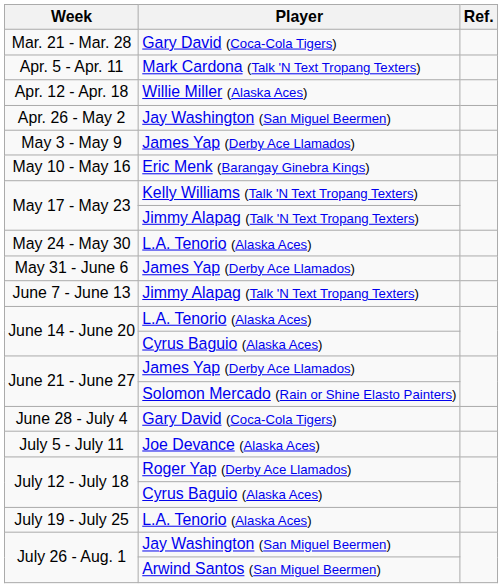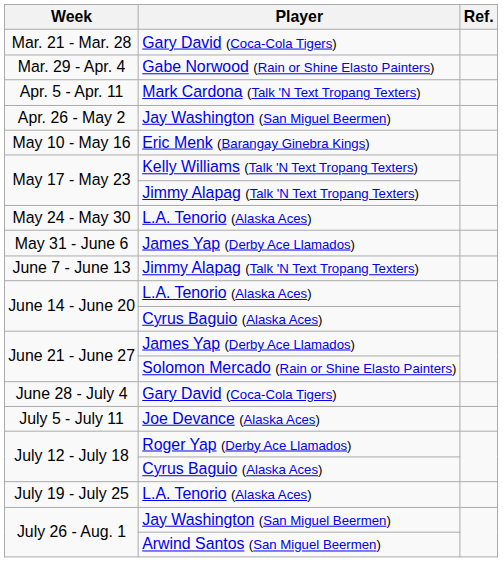+ row: Mar. 29 - Apr. 4 | Gabe Norwood (Rain or Shine Elasto Painters)
- row: Apr. 12 - Apr. 18 | Willie Miller (Alaska Aces)
- row: May 3 - May 9 | James Yap (Derby Ace Llamados)
